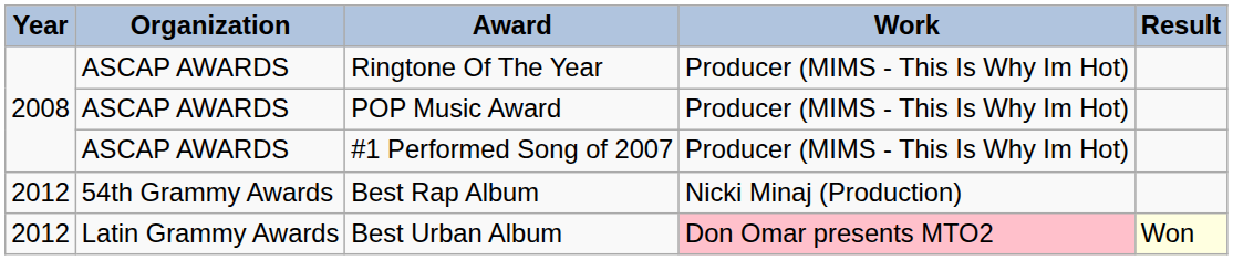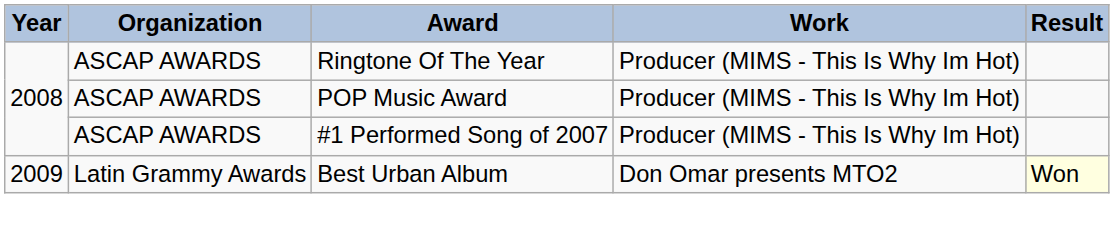- row: 2012 | 54th Grammy Awards | Best Rap Album | Nicki Minaj (Production)
Best Urban Album | Year: 2012 -> 2009
Best Urban Album | Work: pink background -> no background
